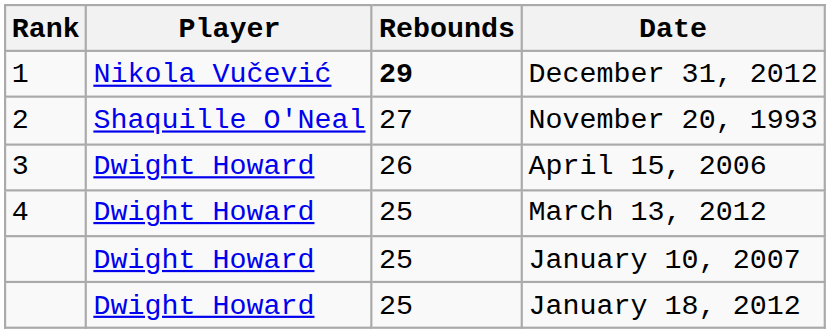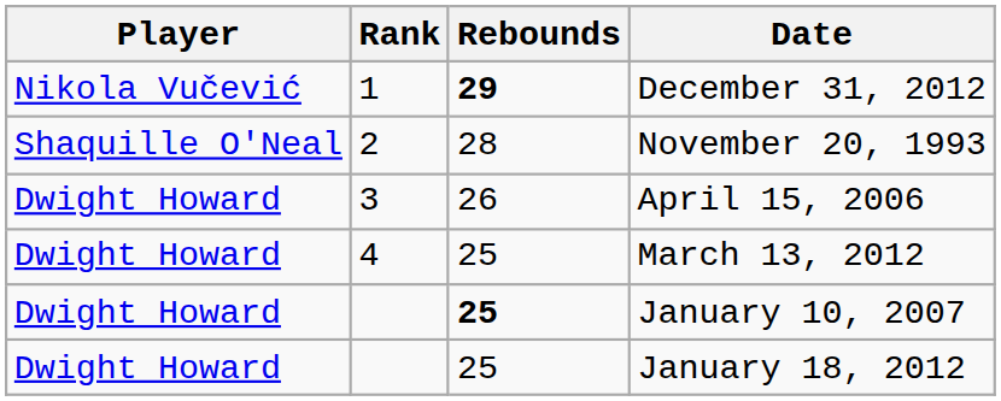columns swapped: Rank <-> Player
November 20, 1993 | Rebounds: 27 -> 28
January 10, 2007 | Rebounds: normal -> bold
